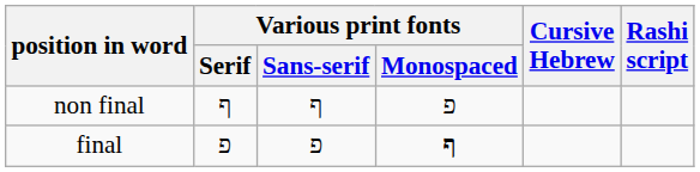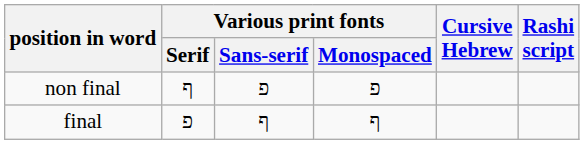non final | Various print fonts / Sans-serif: ף -> פ
final | Various print fonts / Sans-serif: פ -> ף
final | Various print fonts / Monospaced: bold -> normal
